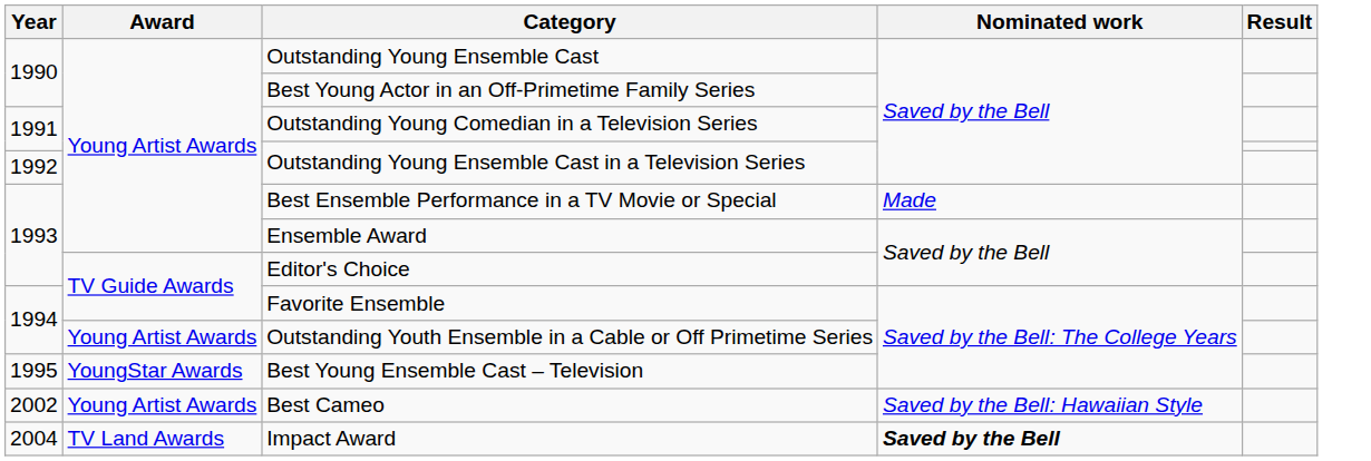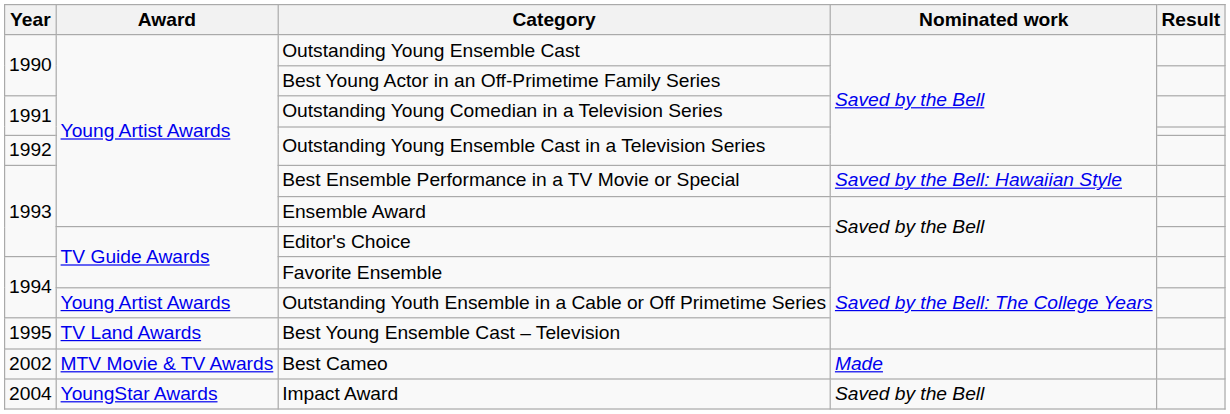Best Ensemble Performance in a TV Movie or Special | Nominated work: Made -> Saved by the Bell: Hawaiian Style
Best Young Ensemble Cast – Television | Award: YoungStar Awards -> TV Land Awards
Best Cameo | Award: Young Artist Awards -> MTV Movie & TV Awards
Best Cameo | Nominated work: Saved by the Bell: Hawaiian Style -> Made
Impact Award | Award: TV Land Awards -> YoungStar Awards
Impact Award | Nominated work: bold -> normal
